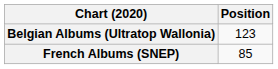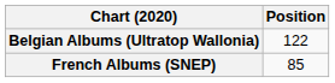Belgian Albums (Ultratop Wallonia) | Position: 123 -> 122
